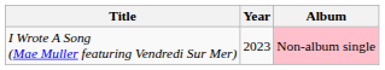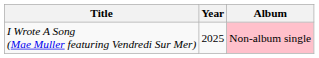I Wrote A Song (Mae Muller featuring Vendredi Sur Mer) | Year: 2023 -> 2025
